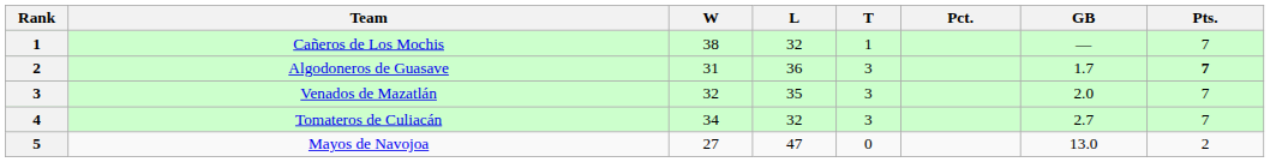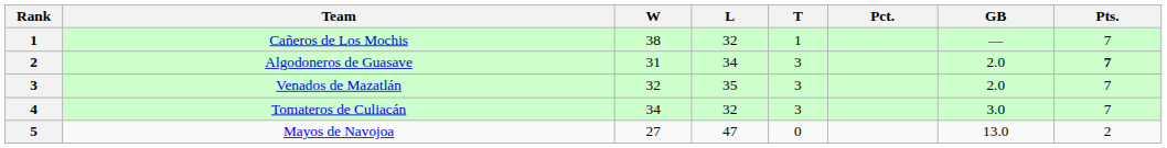Algodoneros de Guasave | L: 36 -> 34
Algodoneros de Guasave | GB: 1.7 -> 2.0
Tomateros de Culiacán | GB: 2.7 -> 3.0
